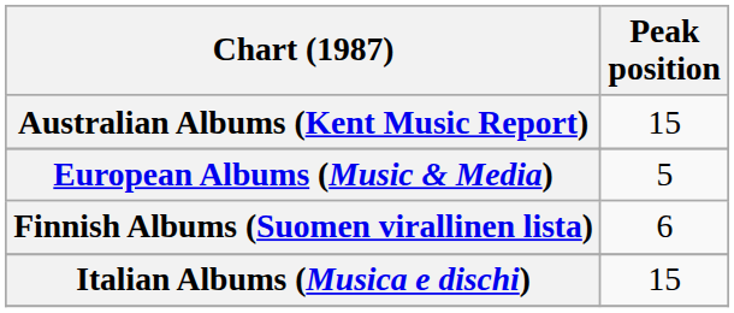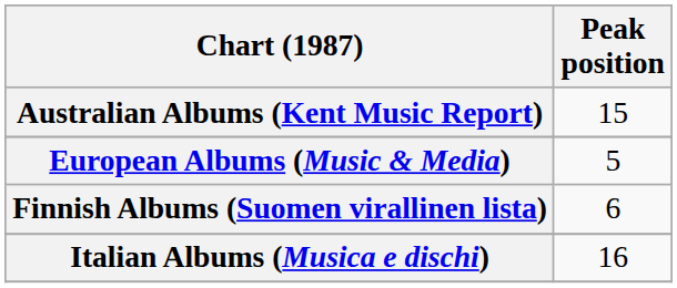Italian Albums (Musica e dischi) | Peak position: 15 -> 16
